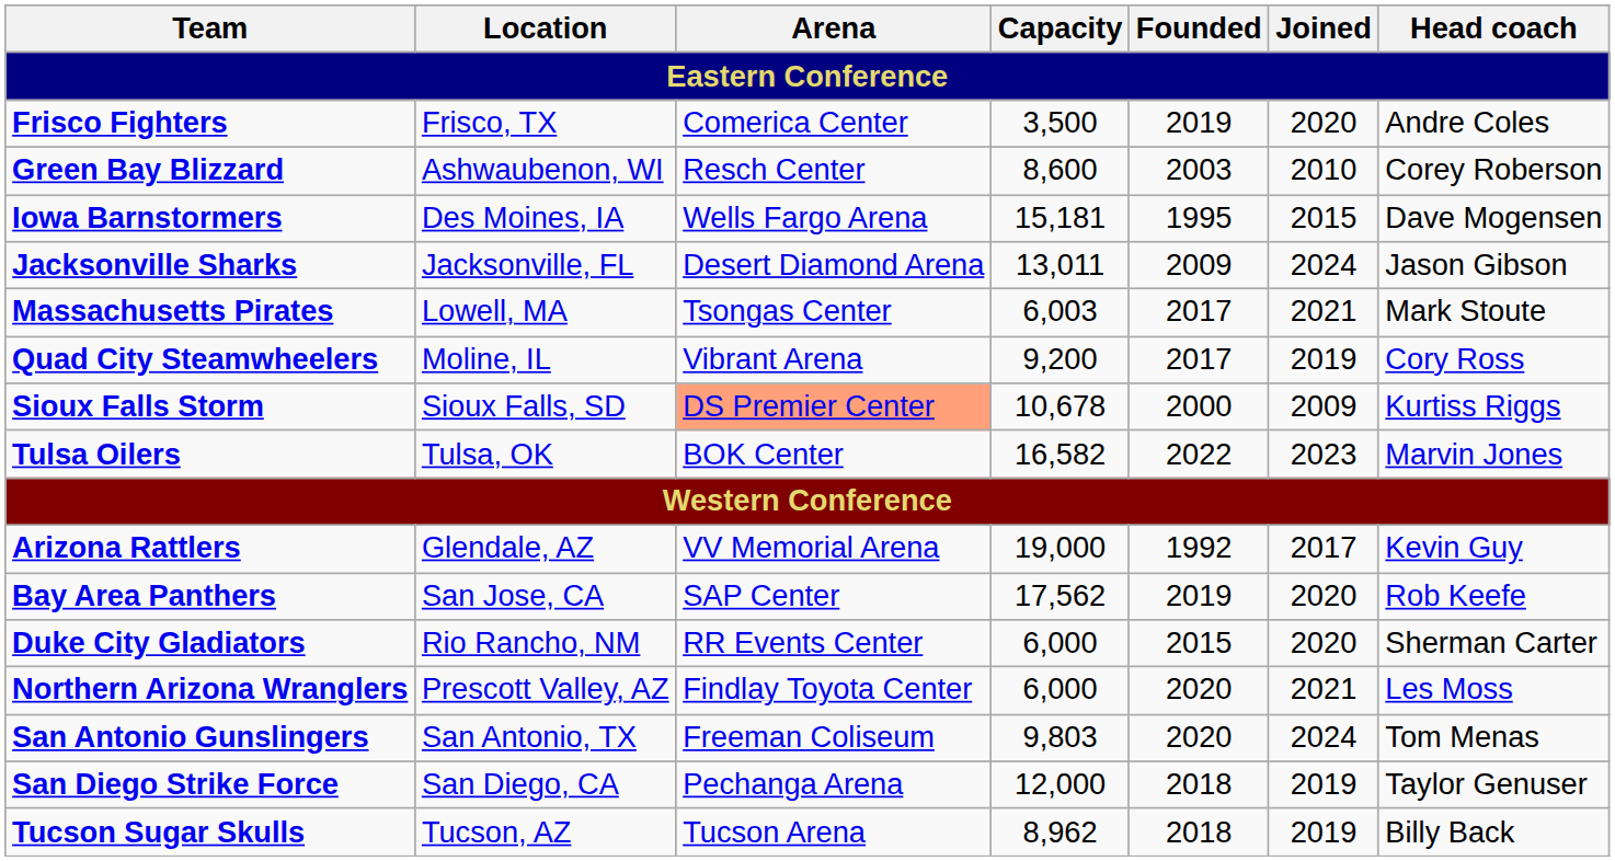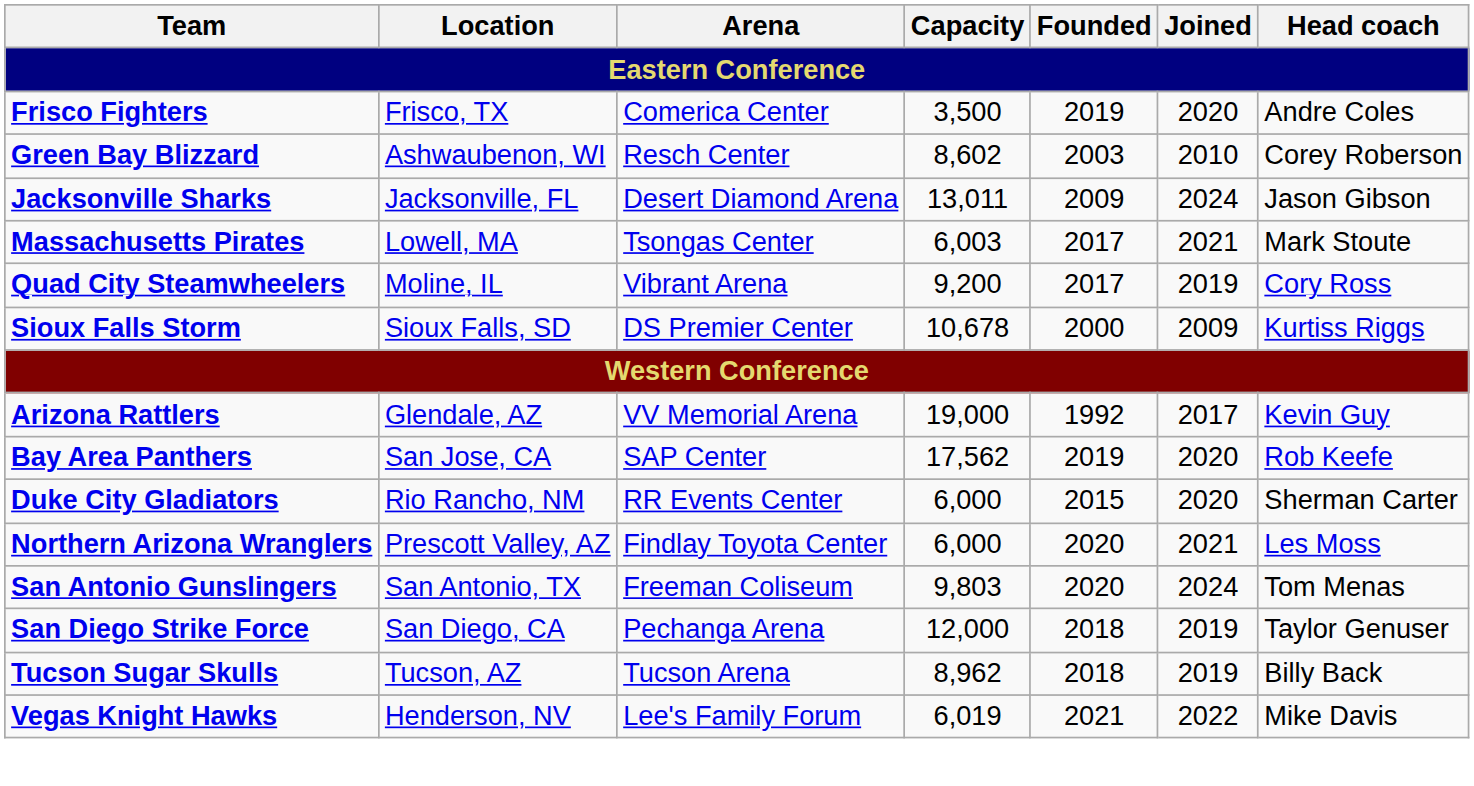Green Bay Blizzard | Capacity: 8,600 -> 8,602
- row: Iowa Barnstormers | Des Moines, IA | Wells Fargo Arena | 15,181 | 1995 | 2015 | Dave Mogensen
Sioux Falls Storm | Arena: lightsalmon background -> no background
- row: Tulsa Oilers | Tulsa, OK | BOK Center | 16,582 | 2022 | 2023 | Marvin Jones
+ row: Vegas Knight Hawks | Henderson, NV | Lee's Family Forum | 6,019 | 2021 | 2022 | Mike Davis
